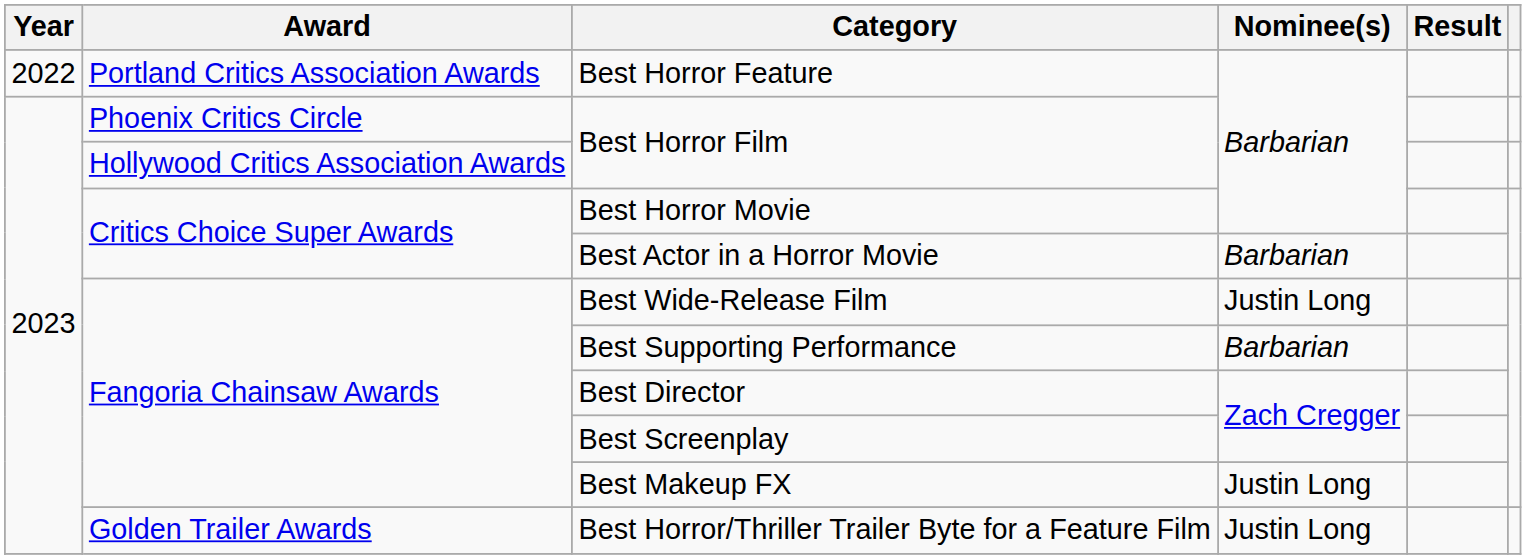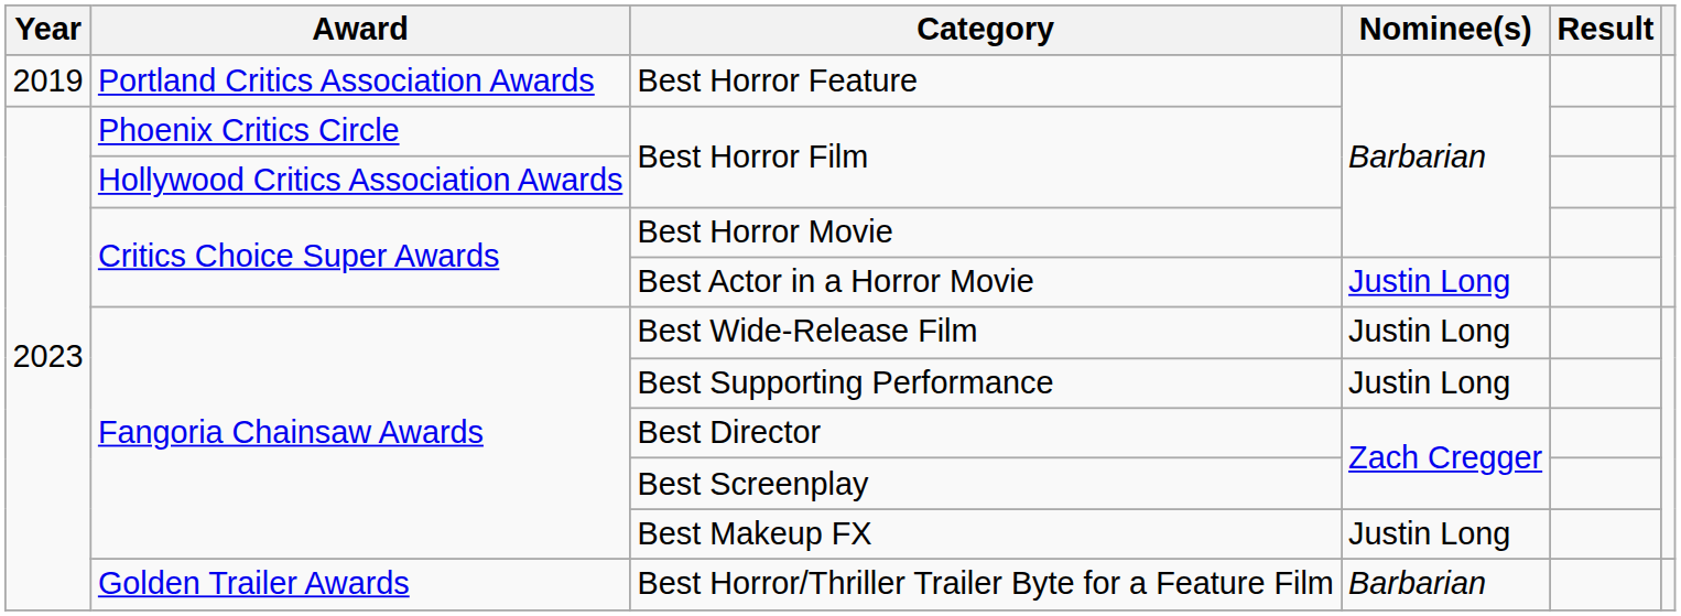Best Horror Feature | Year: 2022 -> 2019
Best Actor in a Horror Movie | Nominee(s): Barbarian -> Justin Long
Best Supporting Performance | Nominee(s): Barbarian -> Justin Long
Best Horror/Thriller Trailer Byte for a Feature Film | Nominee(s): Justin Long -> Barbarian
